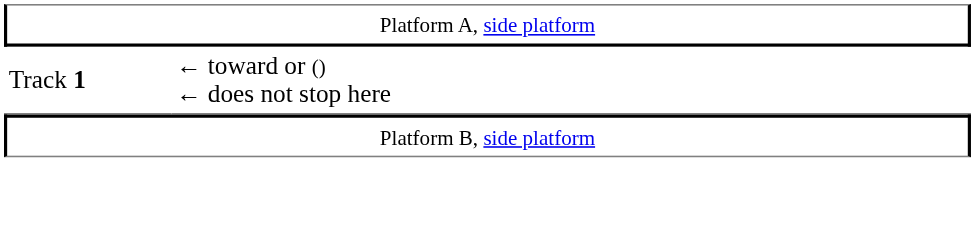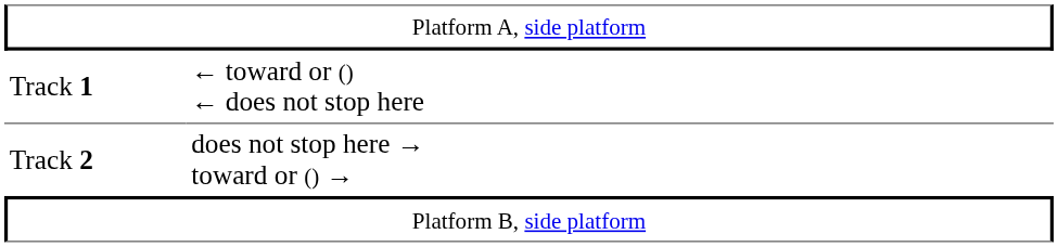+ row: Track 2 | does not stop here → toward or () →
